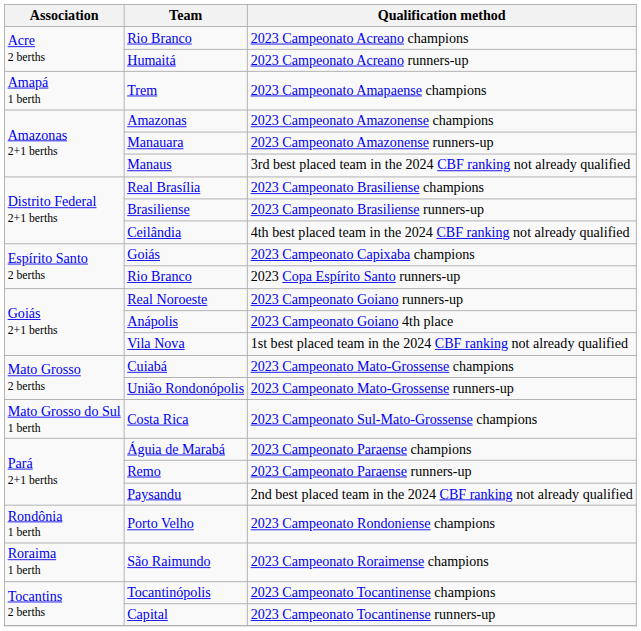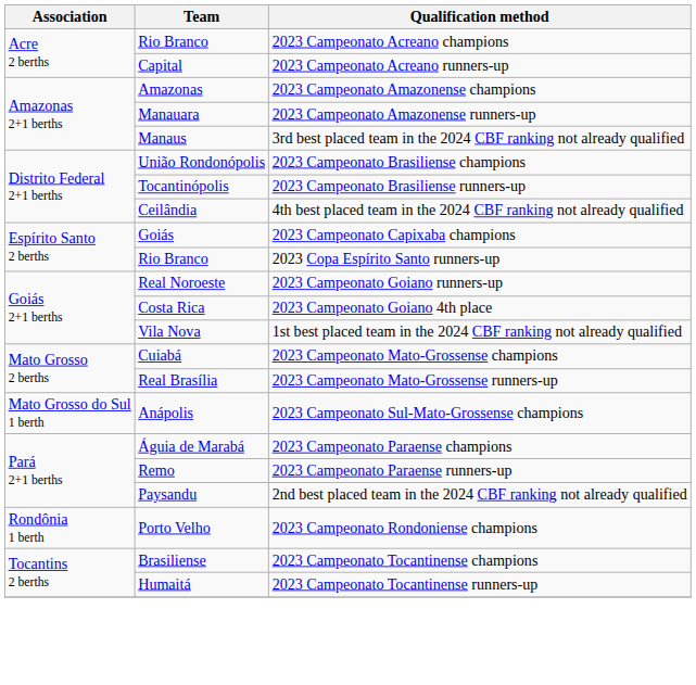2023 Campeonato Acreano runners-up | Team: Humaitá -> Capital
- row: Amapá 1 berth | Trem | 2023 Campeonato Amapaense champions
2023 Campeonato Brasiliense champions | Team: Real Brasília -> União Rondonópolis
2023 Campeonato Brasiliense runners-up | Team: Brasiliense -> Tocantinópolis
2023 Campeonato Goiano 4th place | Team: Anápolis -> Costa Rica
2023 Campeonato Mato-Grossense runners-up | Team: União Rondonópolis -> Real Brasília
2023 Campeonato Sul-Mato-Grossense champions | Team: Costa Rica -> Anápolis
- row: Roraima 1 berth | São Raimundo | 2023 Campeonato Roraimense champions
2023 Campeonato Tocantinense champions | Team: Tocantinópolis -> Brasiliense
2023 Campeonato Tocantinense runners-up | Team: Capital -> Humaitá
